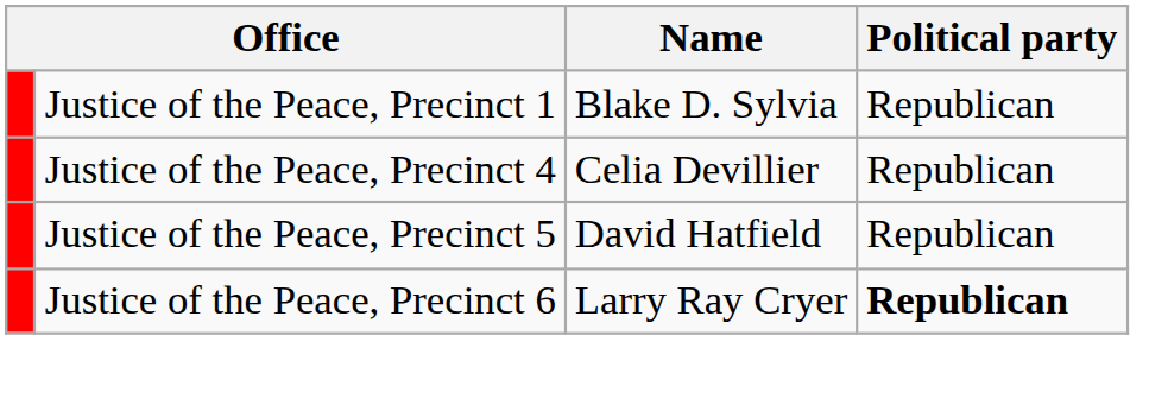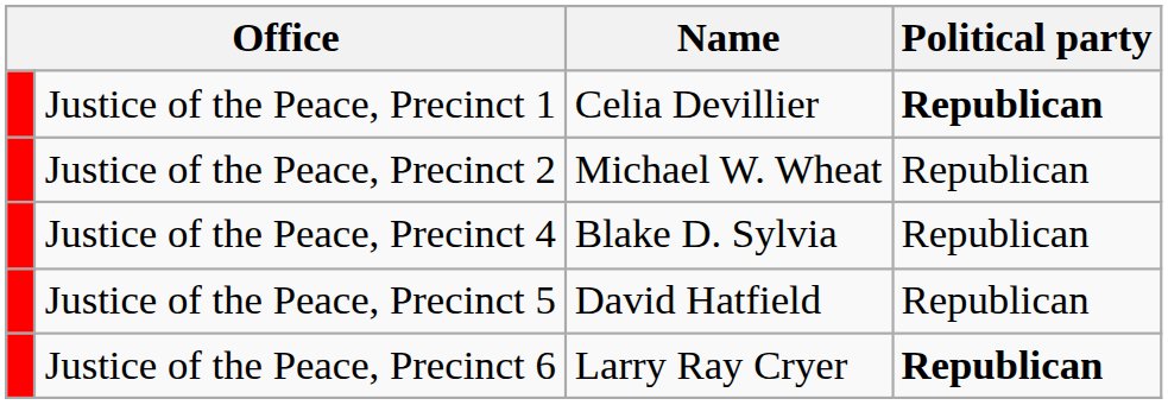Justice of the Peace, Precinct 1 | Name: Blake D. Sylvia -> Celia Devillier
Justice of the Peace, Precinct 1 | Political party: normal -> bold
+ row: Justice of the Peace, Precinct 2 | Michael W. Wheat | Republican
Justice of the Peace, Precinct 4 | Name: Celia Devillier -> Blake D. Sylvia
